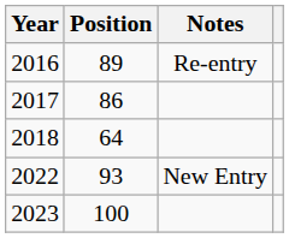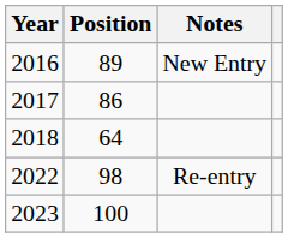2016 | Notes: Re-entry -> New Entry
2022 | Position: 93 -> 98
2022 | Notes: New Entry -> Re-entry
